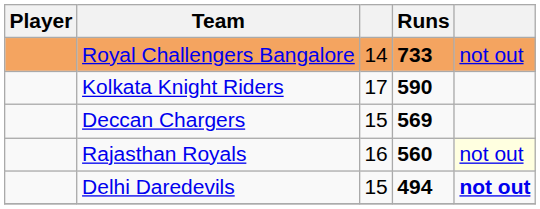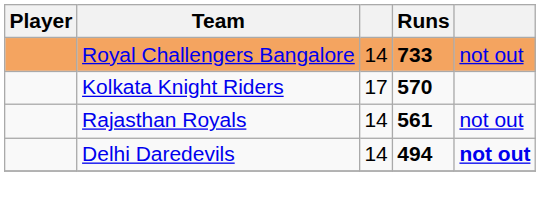Kolkata Knight Riders | Runs: 590 -> 570
- row: Deccan Chargers | 15 | 569
Rajasthan Royals | column 3: 16 -> 14
Rajasthan Royals | Runs: 560 -> 561
Rajasthan Royals | column 5: lightyellow background -> no background
Delhi Daredevils | column 3: 15 -> 14
